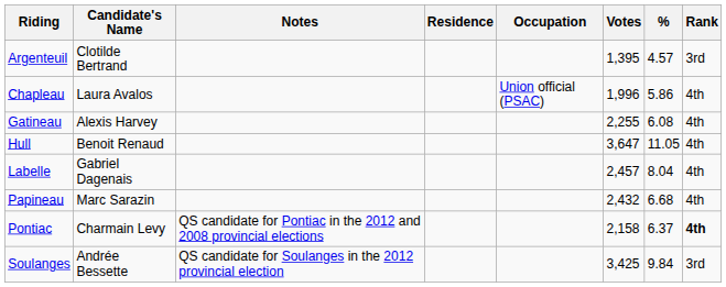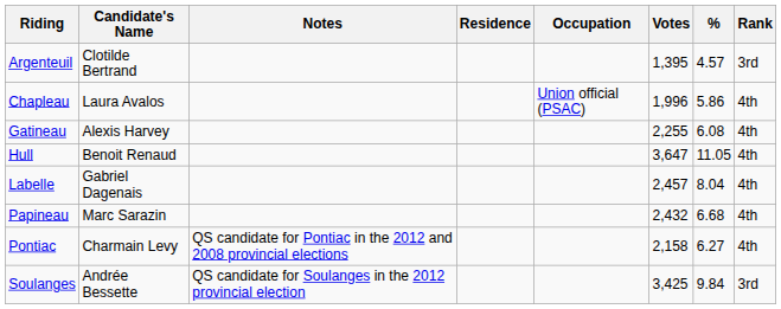Pontiac | %: 6.37 -> 6.27
Pontiac | Rank: bold -> normal
